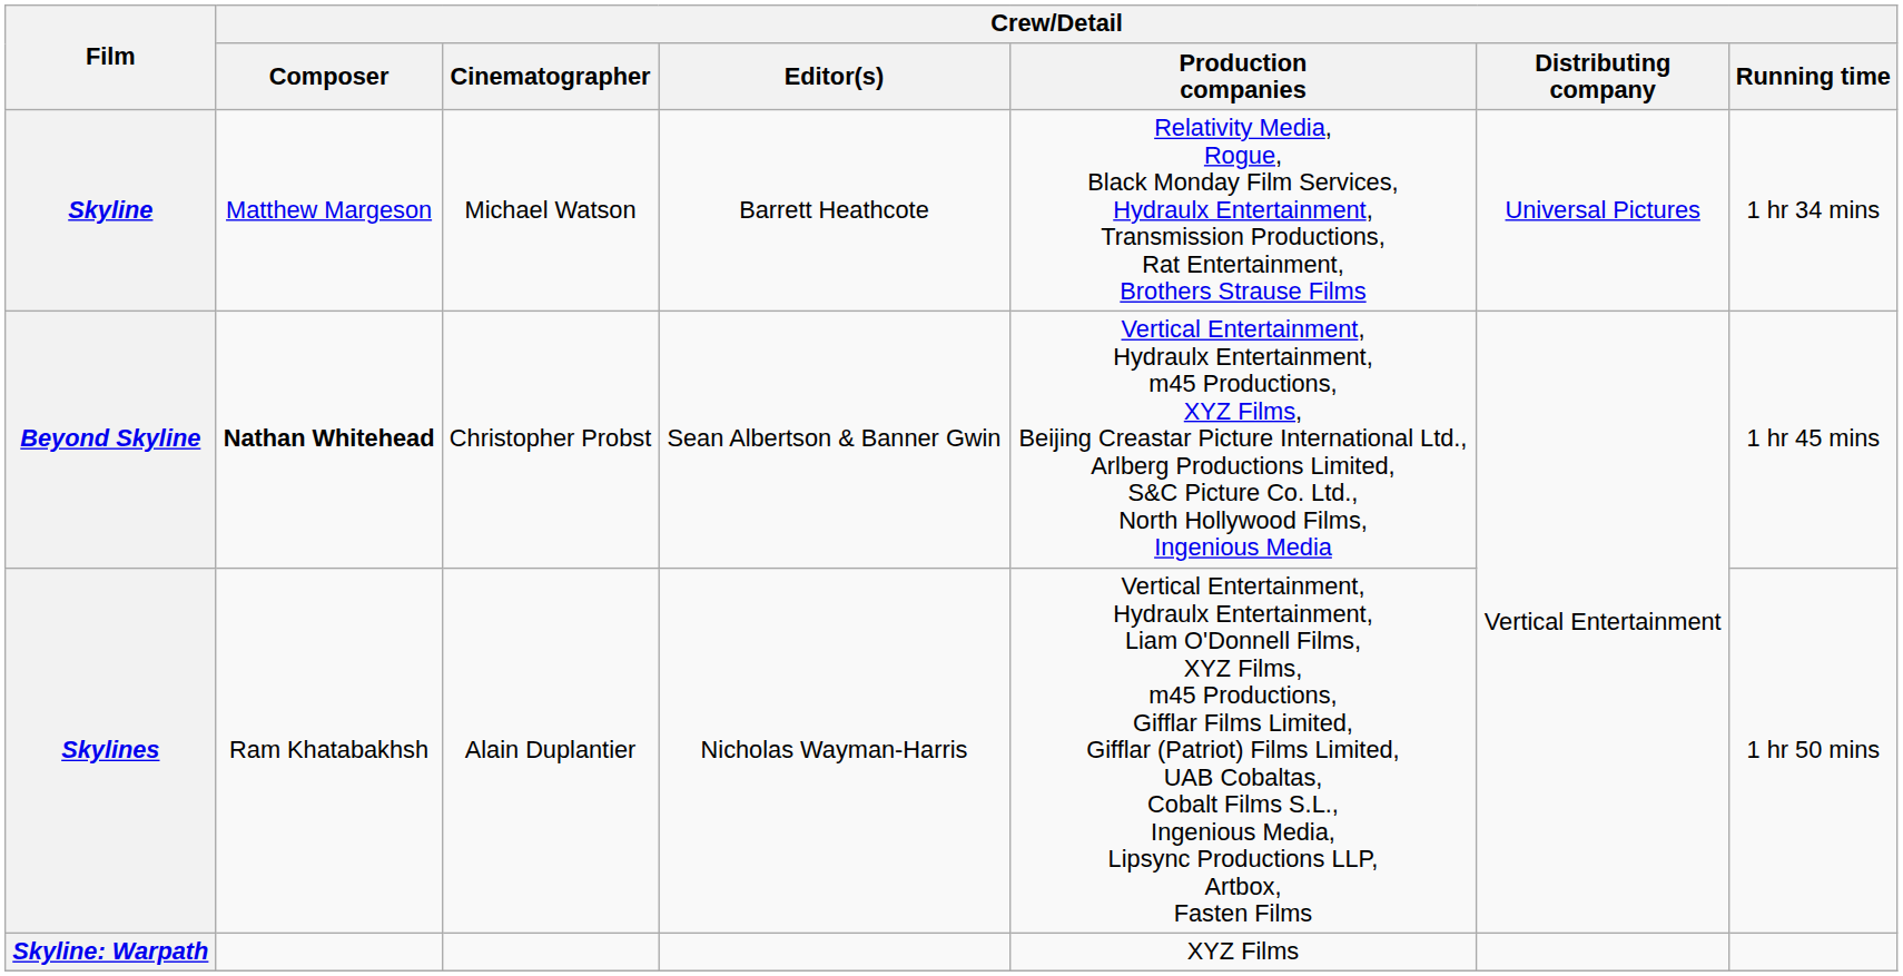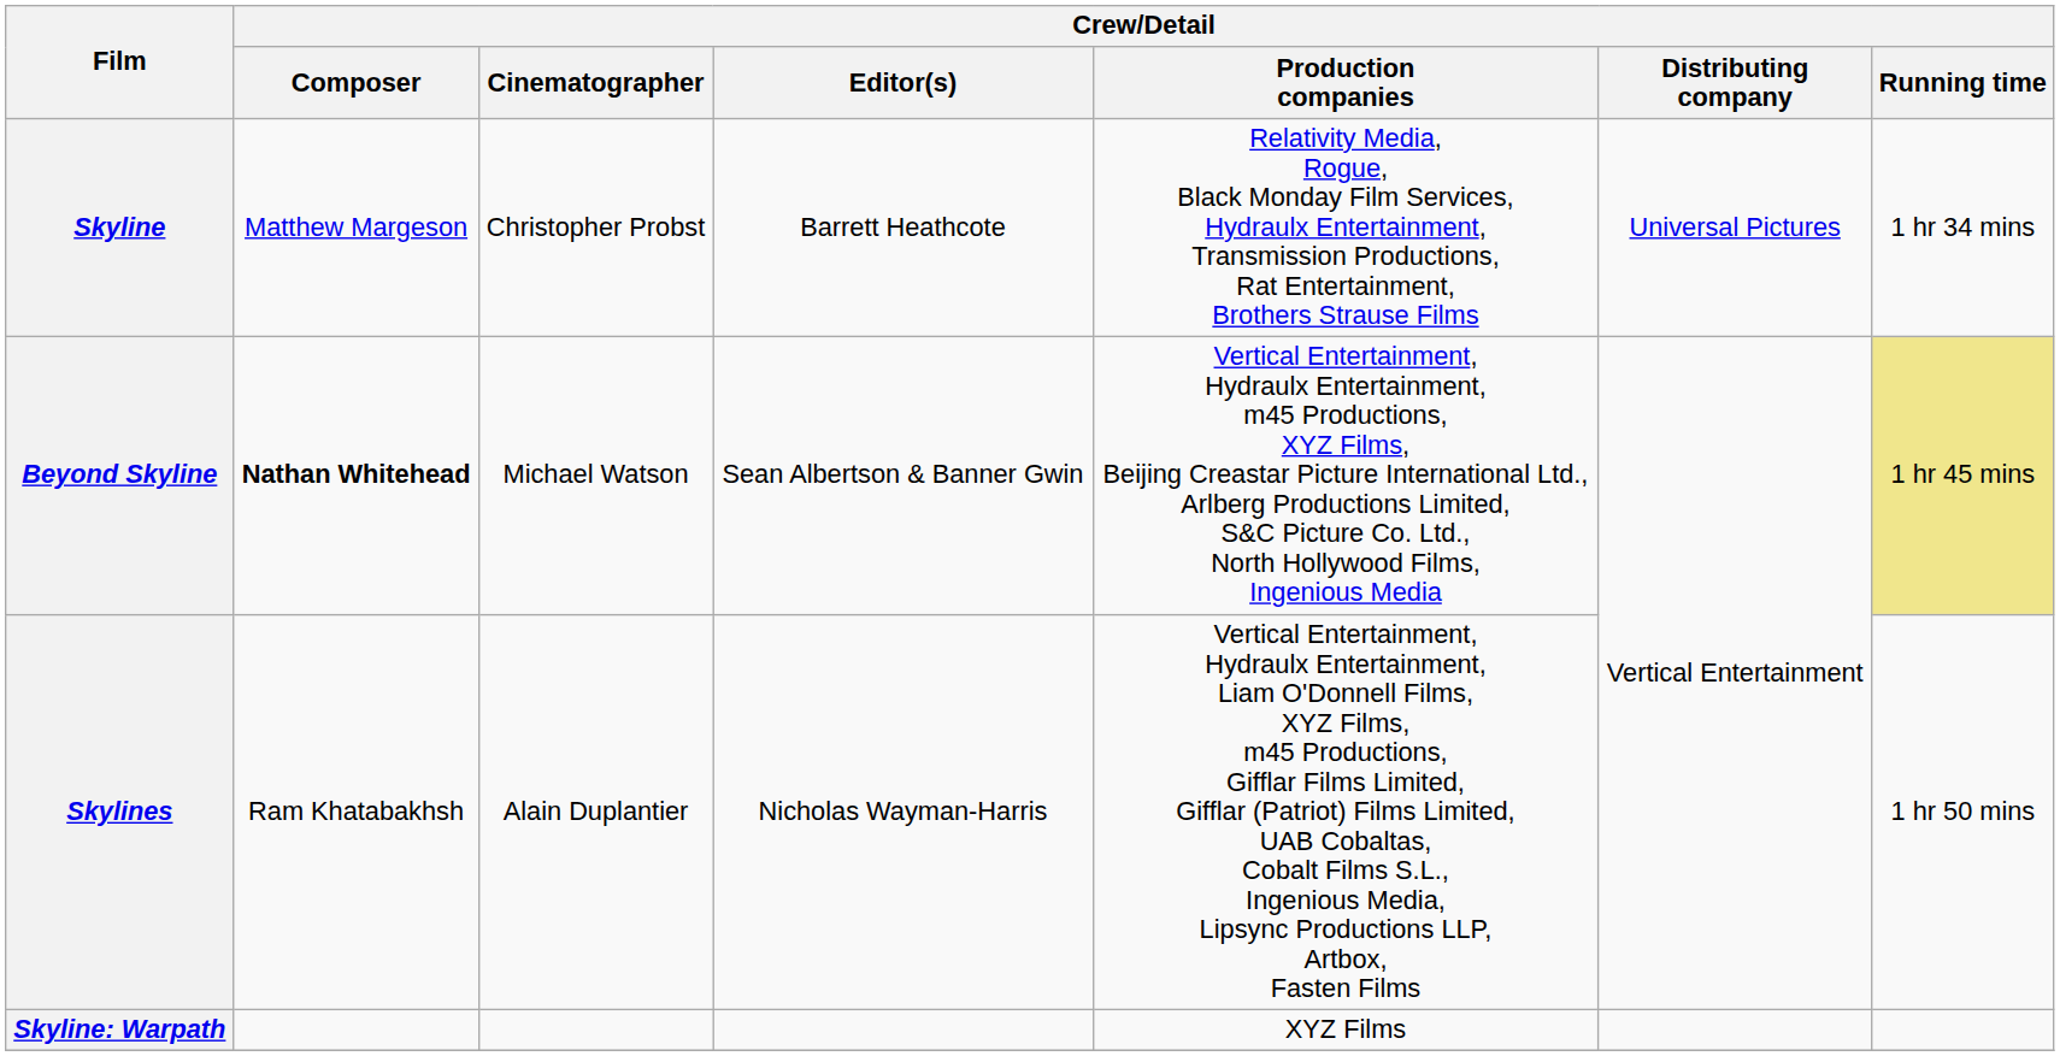Skyline | Crew/Detail / Cinematographer: Michael Watson -> Christopher Probst
Beyond Skyline | Crew/Detail / Cinematographer: Christopher Probst -> Michael Watson
Beyond Skyline | Crew/Detail / Running time: no background -> khaki background
